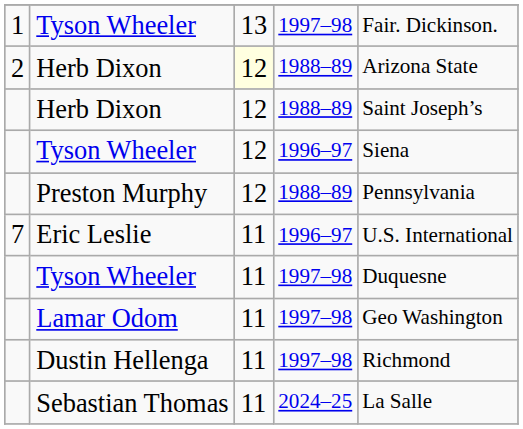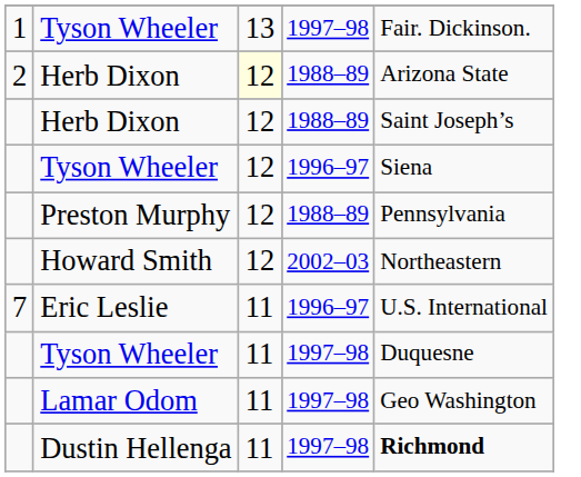+ row: Howard Smith | 12 | 2002–03 | Northeastern
Dustin Hellenga | column 5: normal -> bold
- row: Sebastian Thomas | 11 | 2024–25 | La Salle
